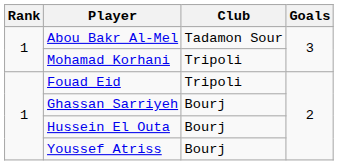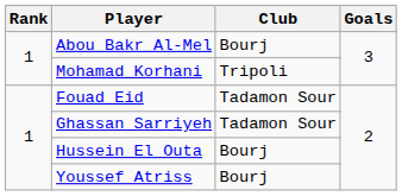Abou Bakr Al-Mel | Club: Tadamon Sour -> Bourj
Fouad Eid | Club: Tripoli -> Tadamon Sour
Ghassan Sarriyeh | Club: Bourj -> Tadamon Sour
